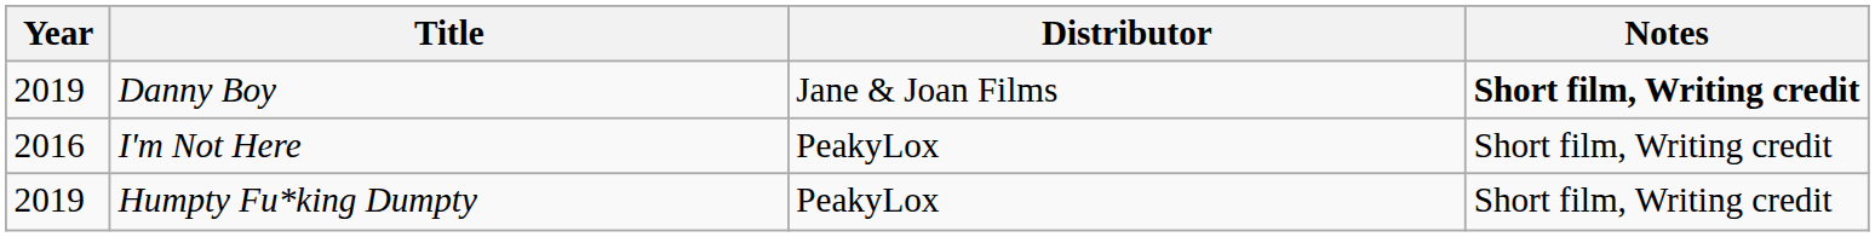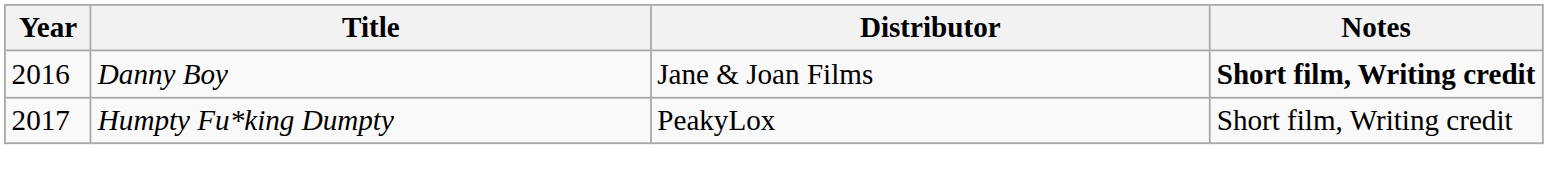Danny Boy | Year: 2019 -> 2016
- row: 2016 | I'm Not Here | PeakyLox | Short film, Writing credit
Humpty Fu*king Dumpty | Year: 2019 -> 2017
